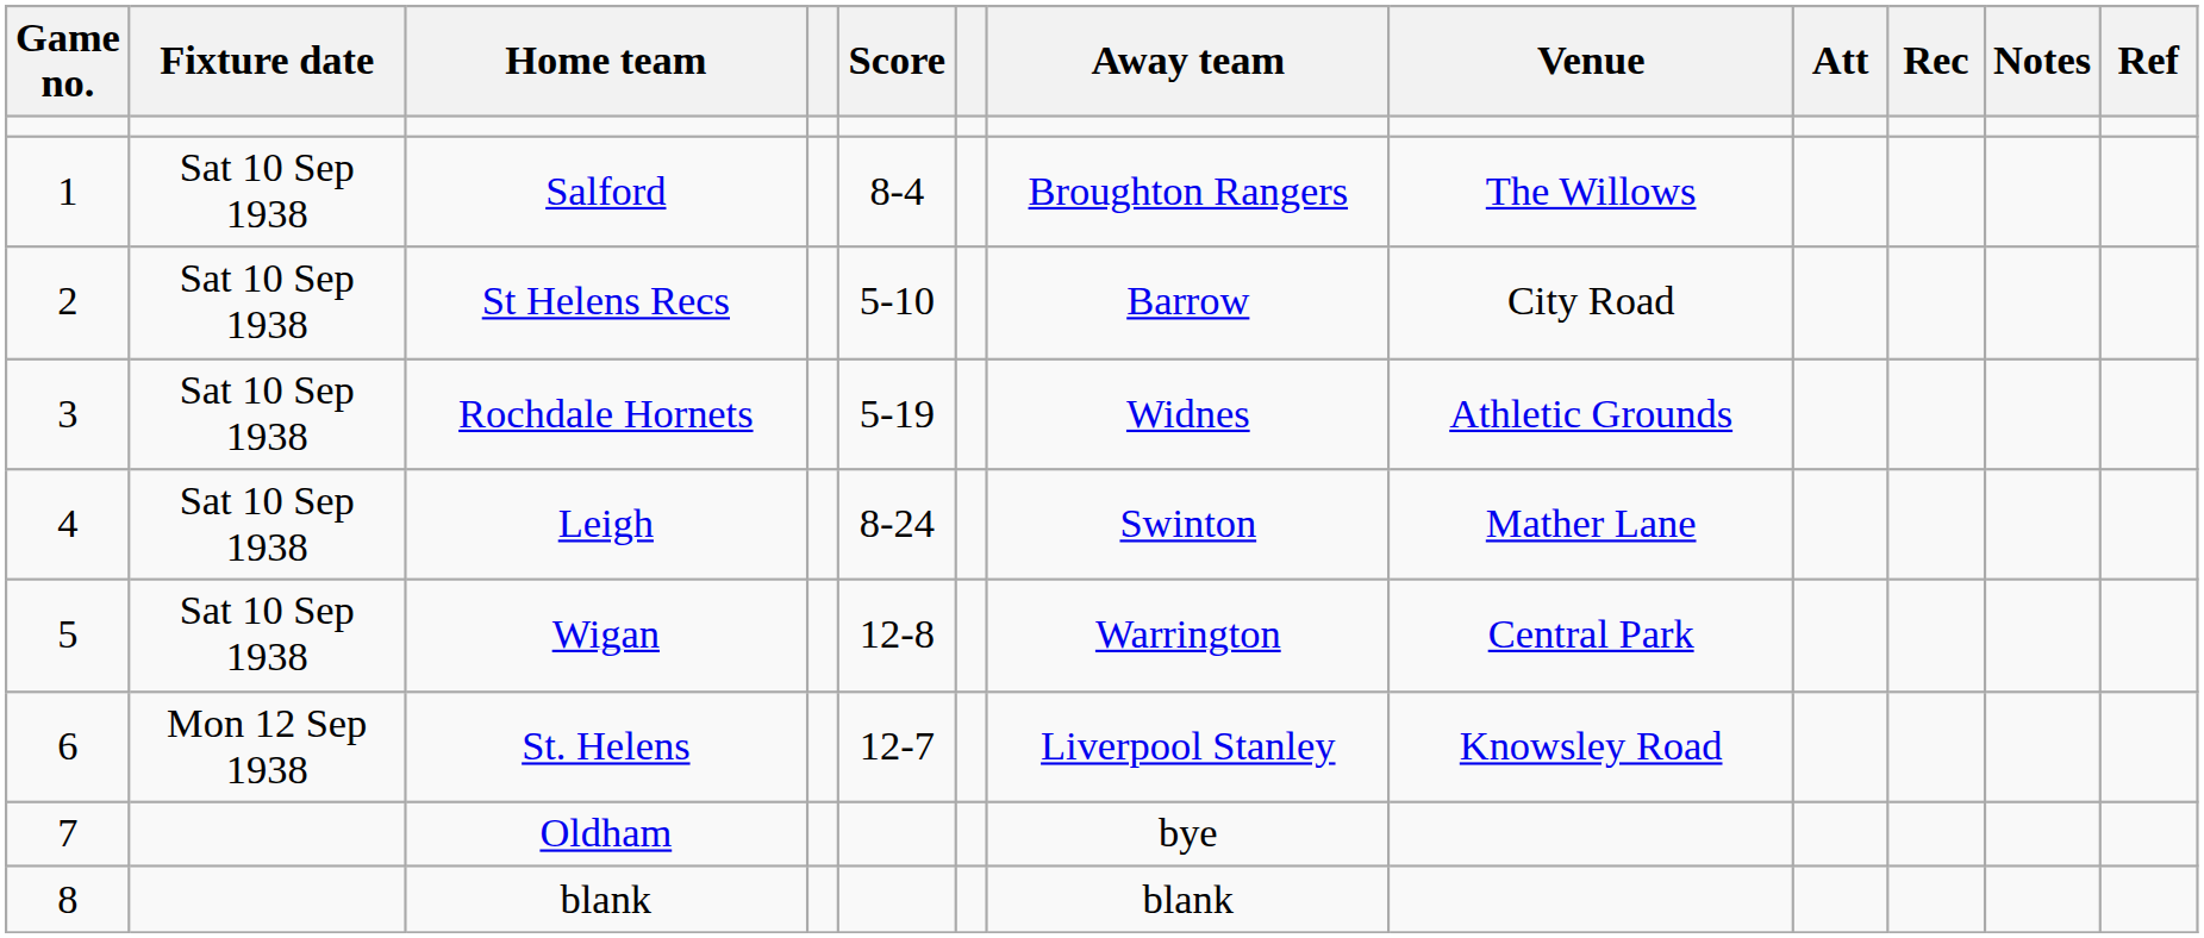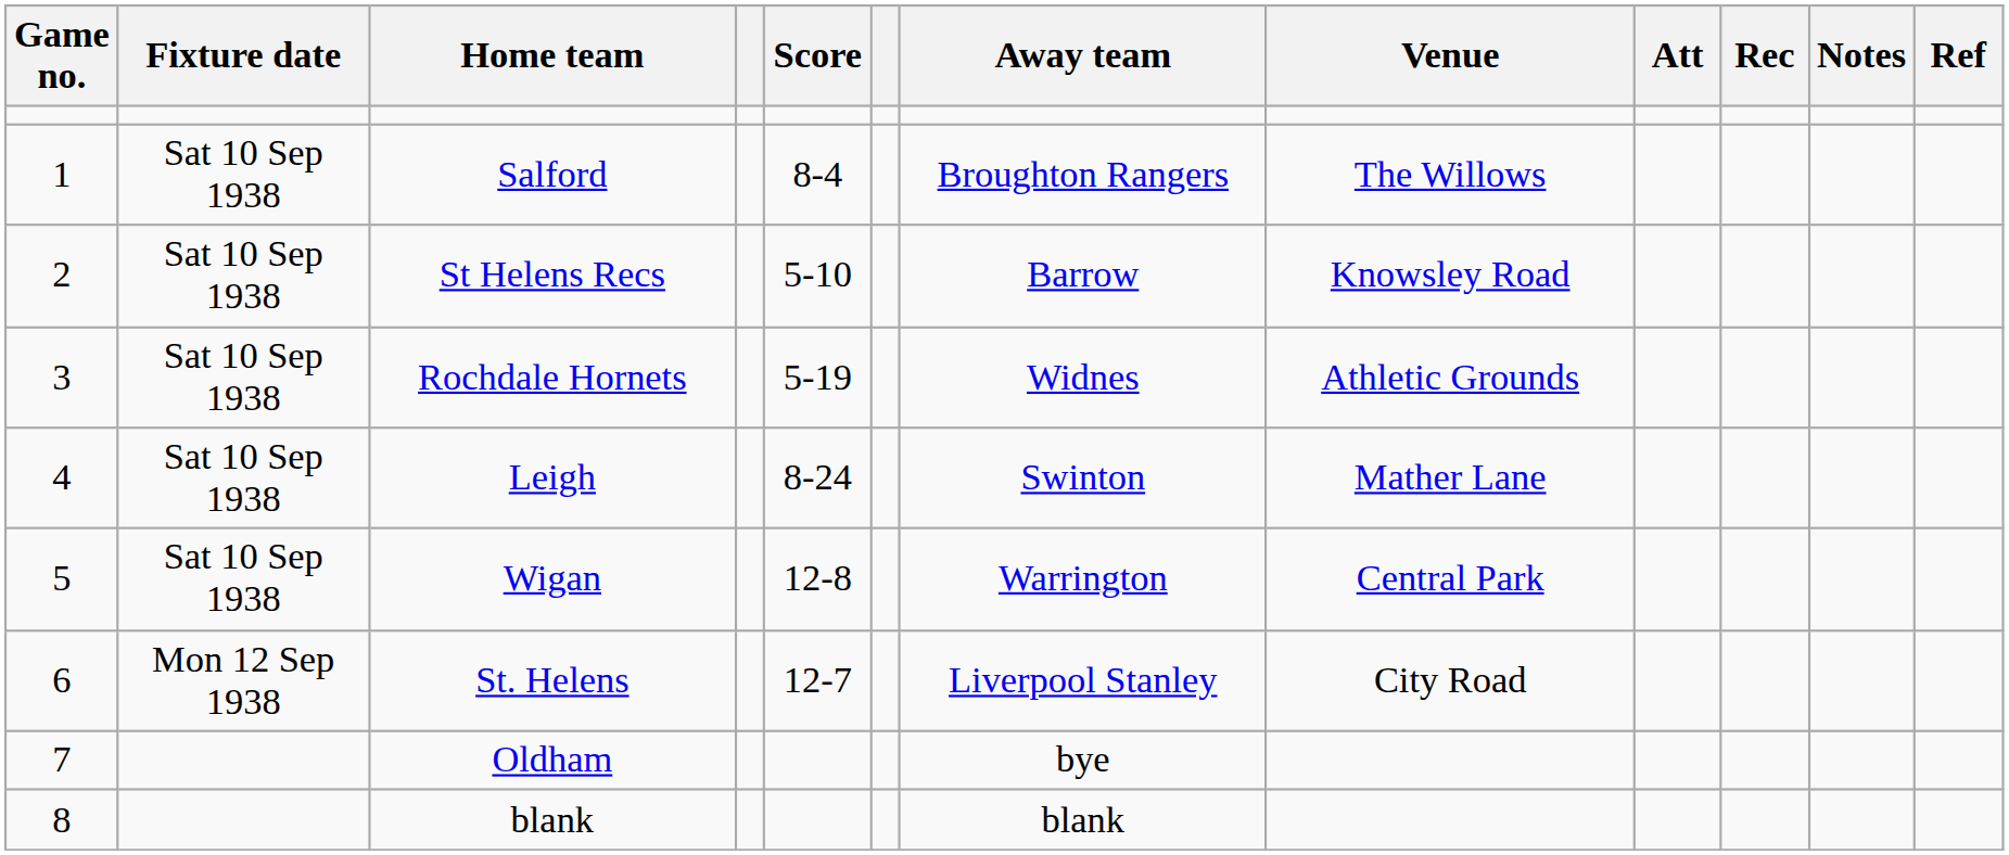St Helens Recs | Venue: City Road -> Knowsley Road
St. Helens | Venue: Knowsley Road -> City Road
